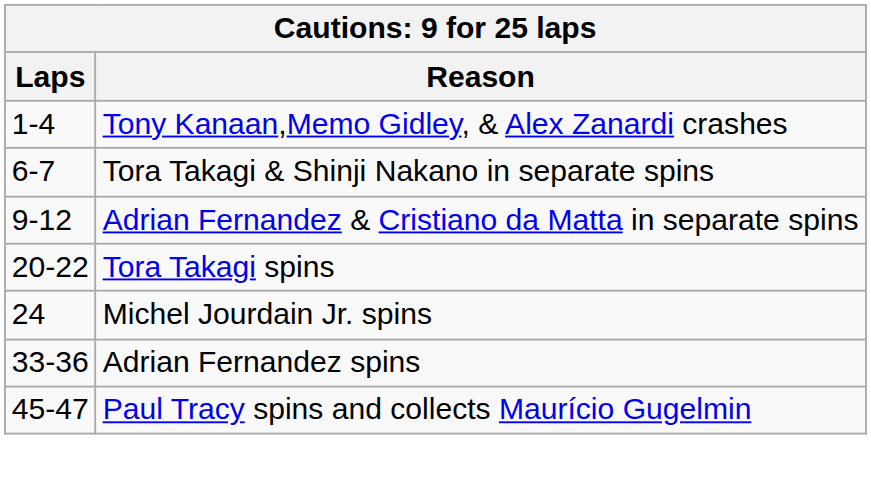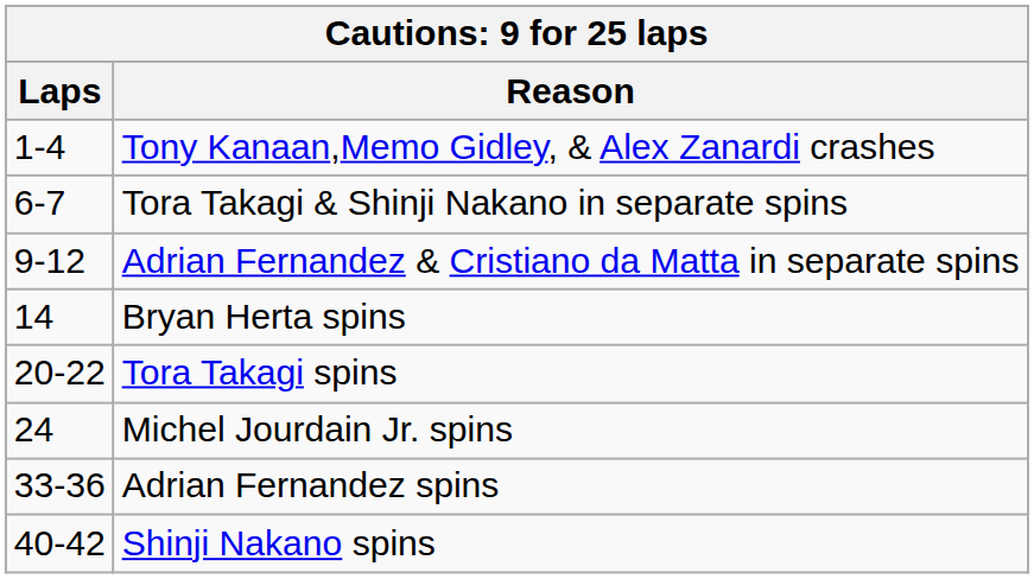+ row: 14 | Bryan Herta spins
+ row: 40-42 | Shinji Nakano spins
- row: 45-47 | Paul Tracy spins and collects Maurício Gugelmin
